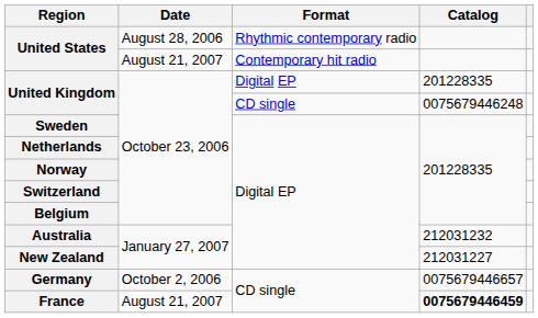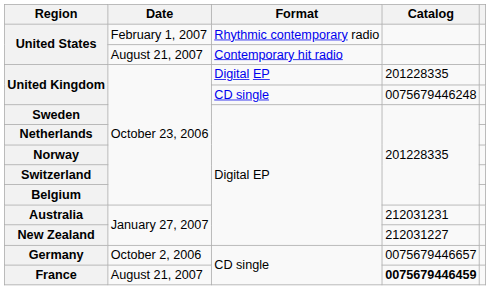United States / Rhythmic contemporary radio | Date: August 28, 2006 -> February 1, 2007
Australia | Catalog: 212031232 -> 212031231
